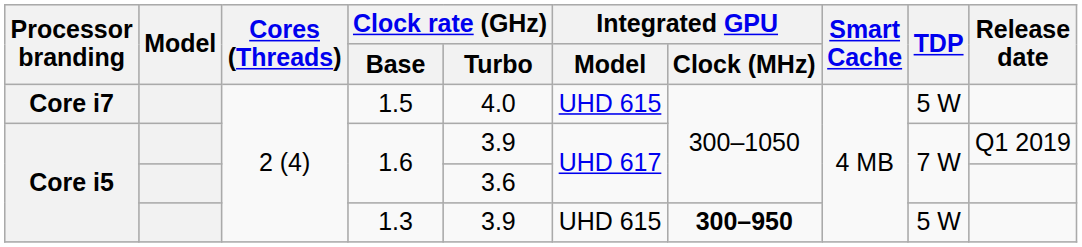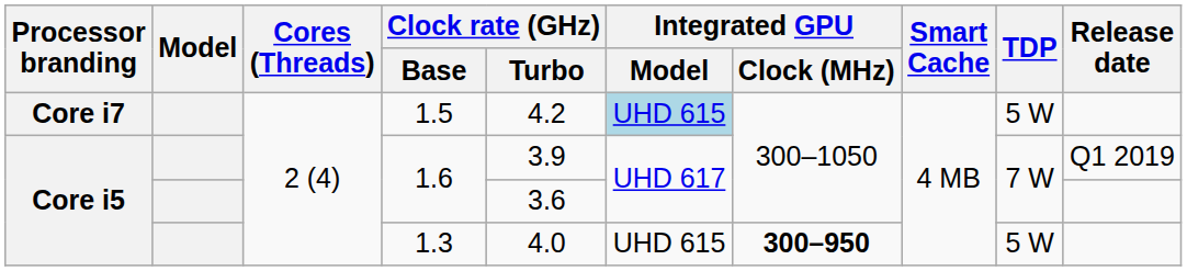1.5 | Clock rate (GHz) / Turbo: 4.0 -> 4.2
1.5 | Integrated GPU / Model: no background -> lightblue background
1.3 | Clock rate (GHz) / Turbo: 3.9 -> 4.0
